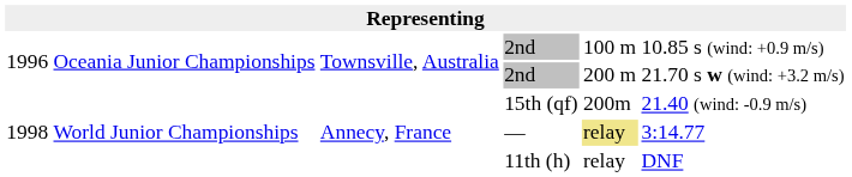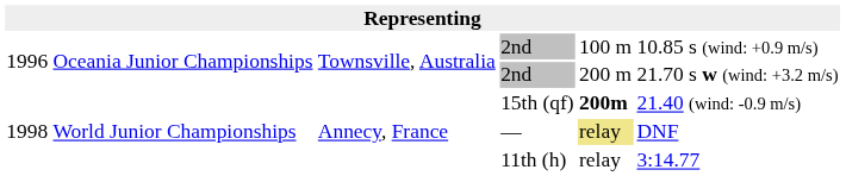15th (qf) | column 5: normal -> bold
— | column 6: 3:14.77 -> DNF
11th (h) | column 6: DNF -> 3:14.77
